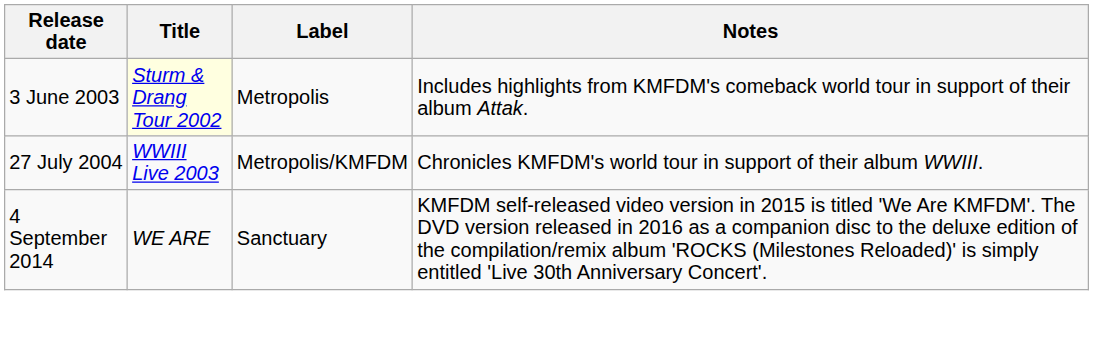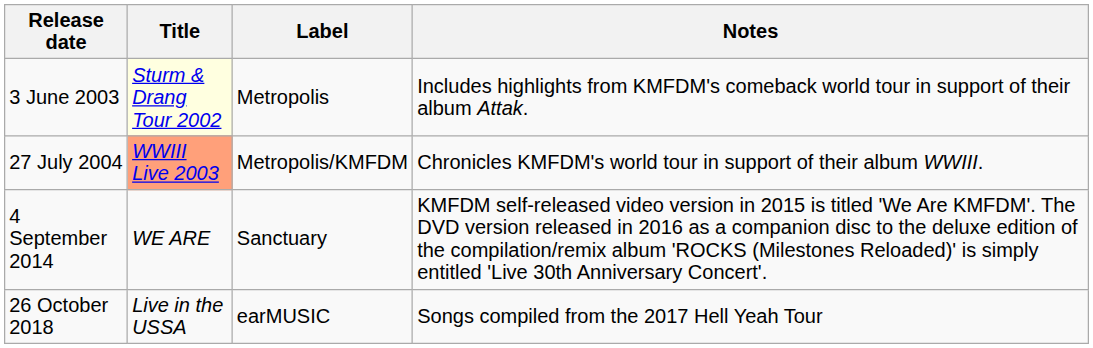27 July 2004 | Title: no background -> lightsalmon background
+ row: 26 October 2018 | Live in the USSA | earMUSIC | Songs compiled from the 2017 Hell Yeah Tour
